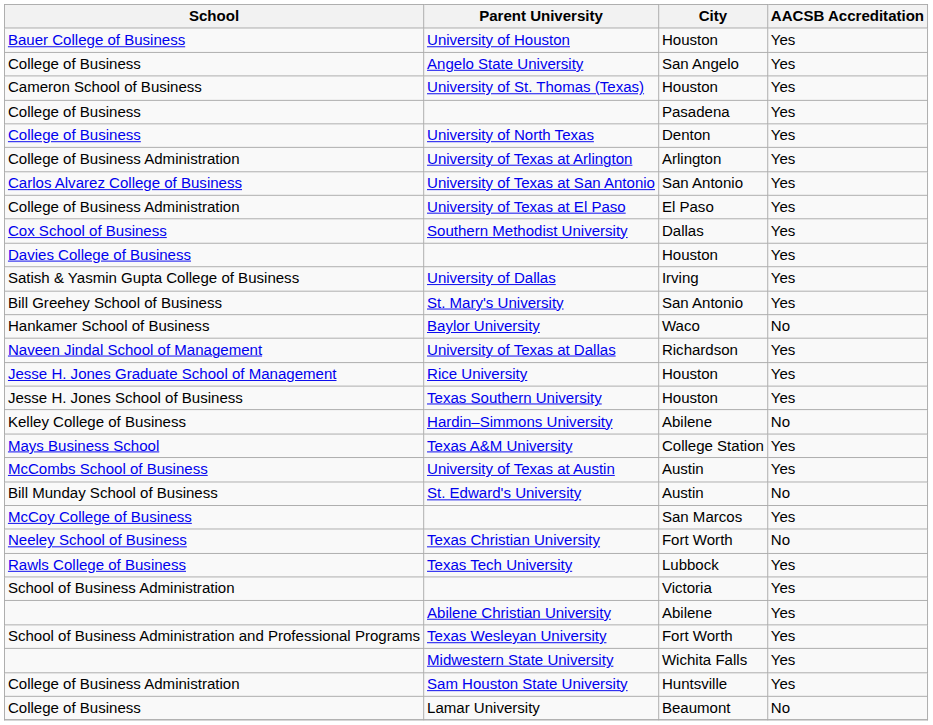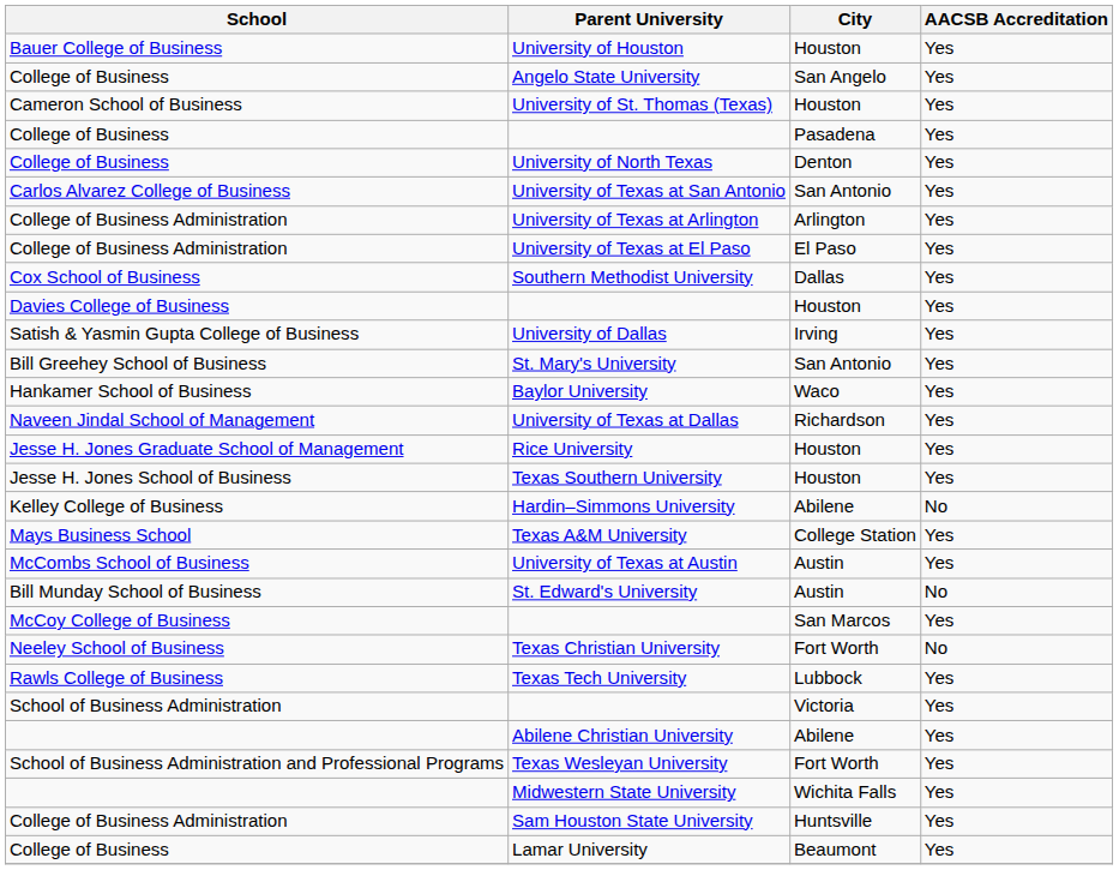rows swapped: University of Texas at San Antonio <-> University of Texas at Arlington
Baylor University | AACSB Accreditation: No -> Yes
Lamar University | AACSB Accreditation: No -> Yes
